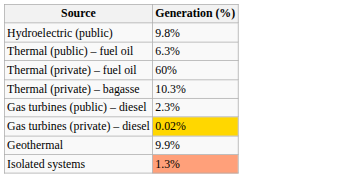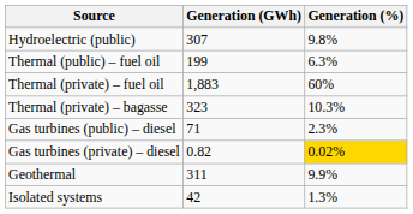+ column: Generation (GWh) | 307 | 199 | 1,883 | 323 | 71 | 0.82 | 311 | 42
Isolated systems | Generation (%): lightsalmon background -> no background
